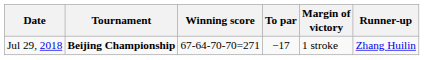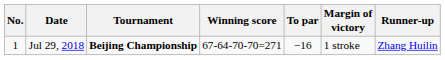+ column: No. | 1
Jul 29, 2018 | To par: −17 -> −16
